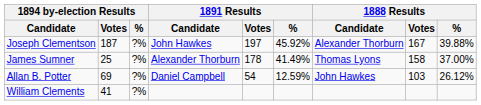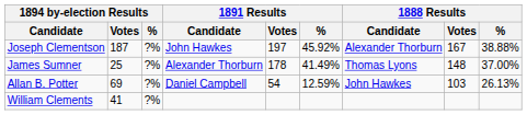Joseph Clementson | 1888 Results / %: 39.88% -> 38.88%
James Sumner | 1888 Results / Votes: 158 -> 148
Allan B. Potter | 1888 Results / %: 26.12% -> 26.13%
